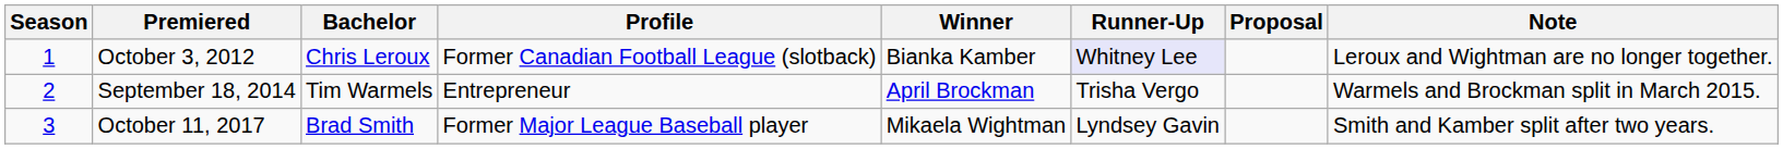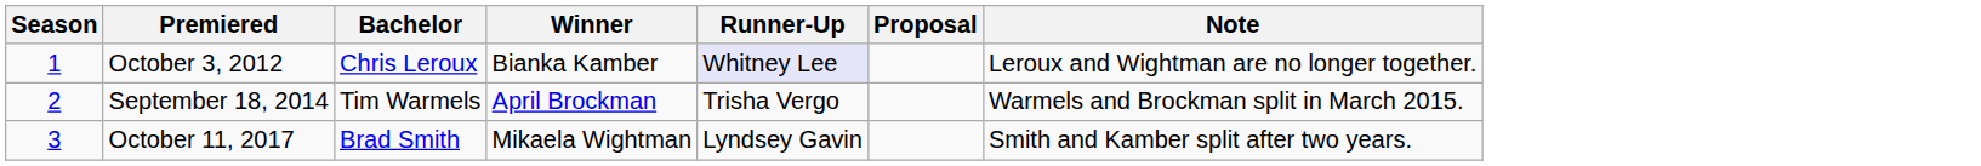- column: Profile | Former Canadian Football League (slotback) | Entrepreneur | Former Major League Baseball player
